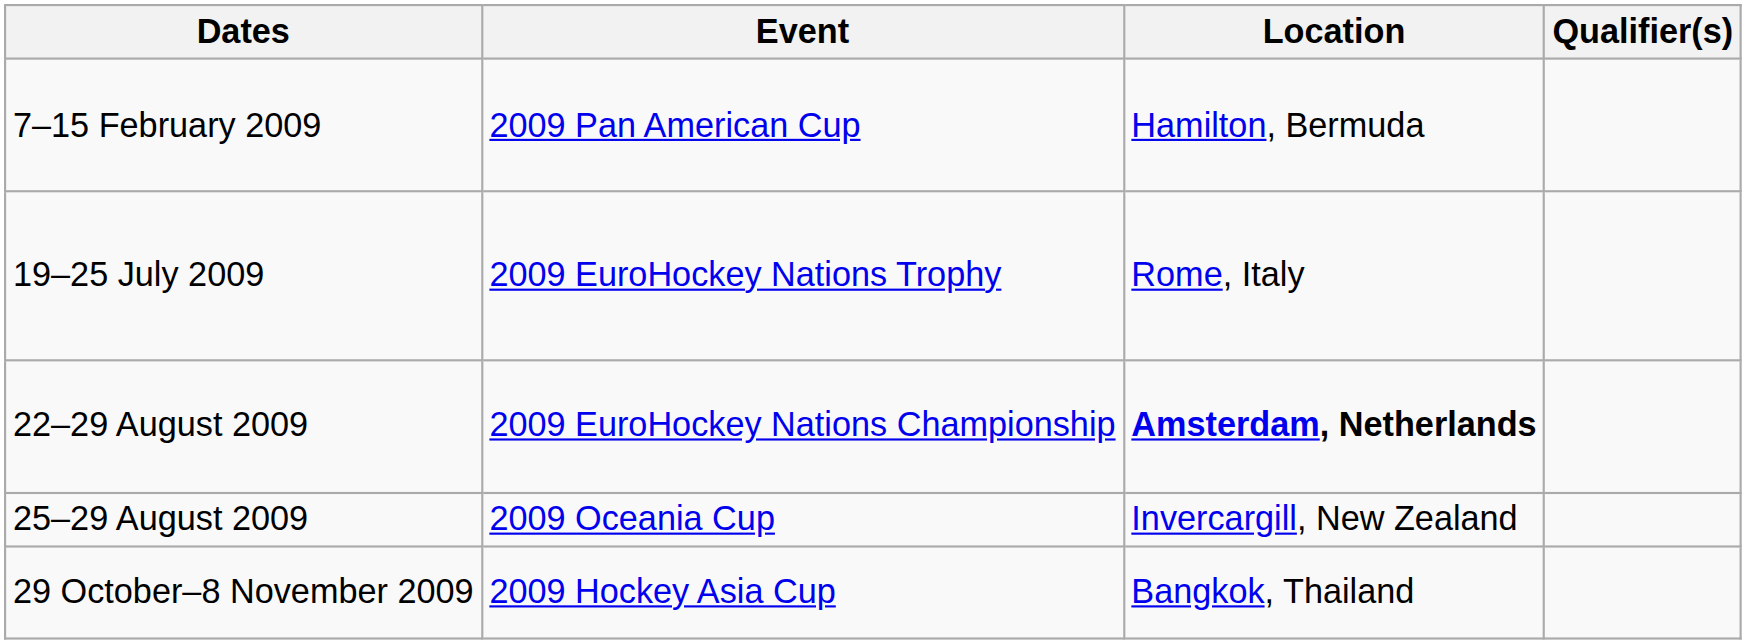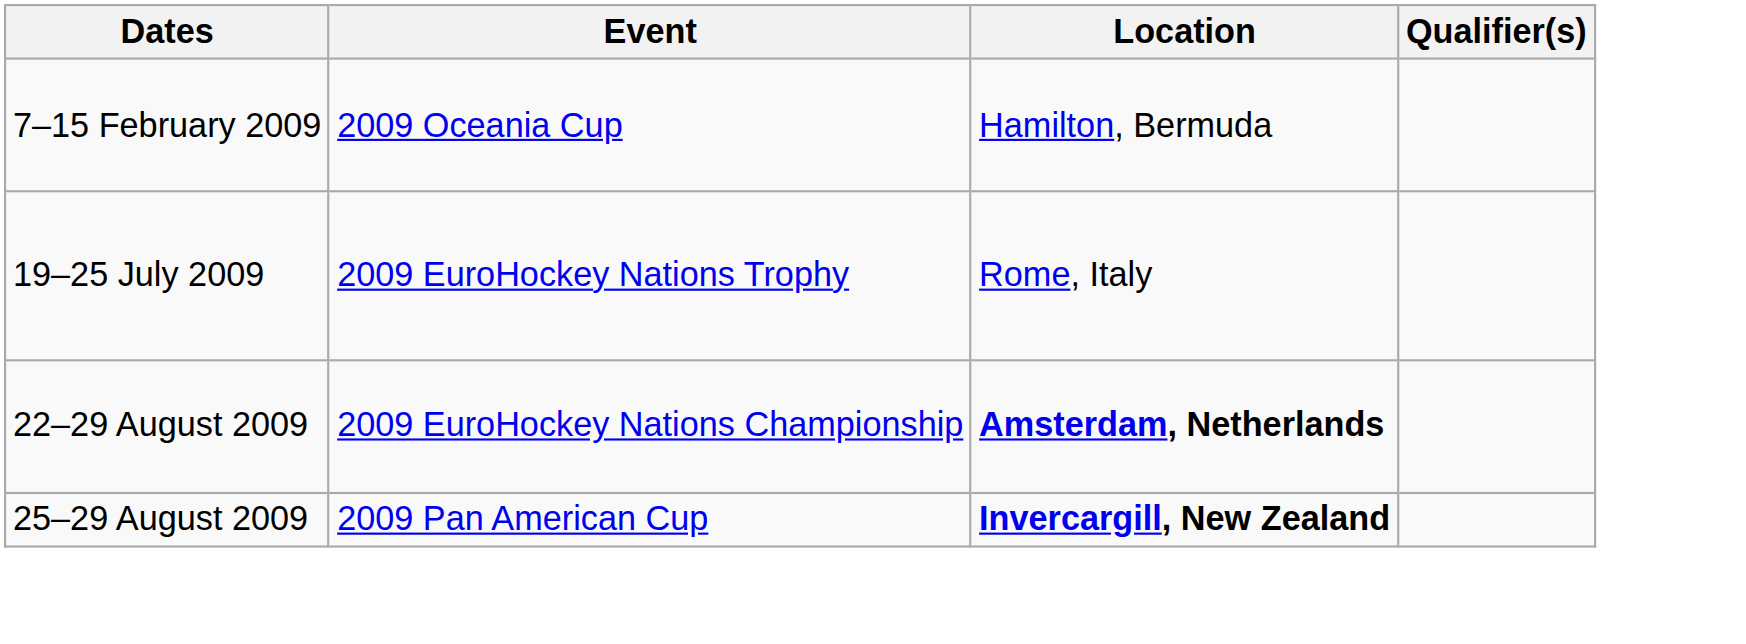7–15 February 2009 | Event: 2009 Pan American Cup -> 2009 Oceania Cup
25–29 August 2009 | Event: 2009 Oceania Cup -> 2009 Pan American Cup
25–29 August 2009 | Location: normal -> bold
- row: 29 October–8 November 2009 | 2009 Hockey Asia Cup | Bangkok, Thailand
